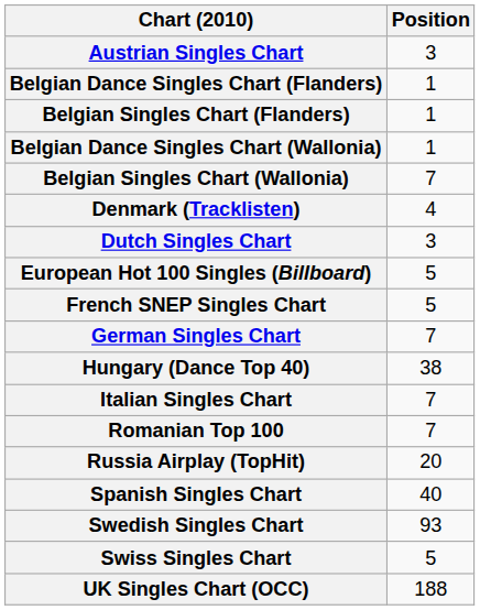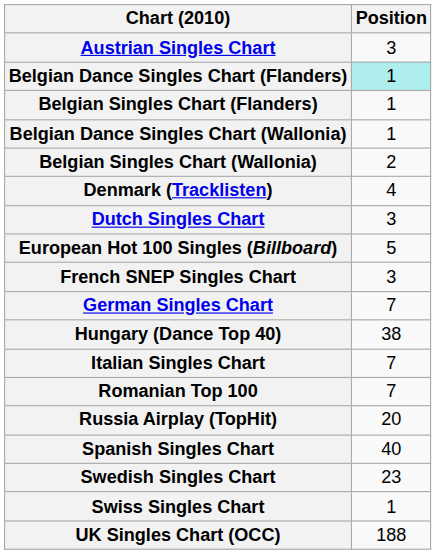Belgian Dance Singles Chart (Flanders) | Position: no background -> paleturquoise background
Belgian Singles Chart (Wallonia) | Position: 7 -> 2
French SNEP Singles Chart | Position: 5 -> 3
Swedish Singles Chart | Position: 93 -> 23
Swiss Singles Chart | Position: 5 -> 1
